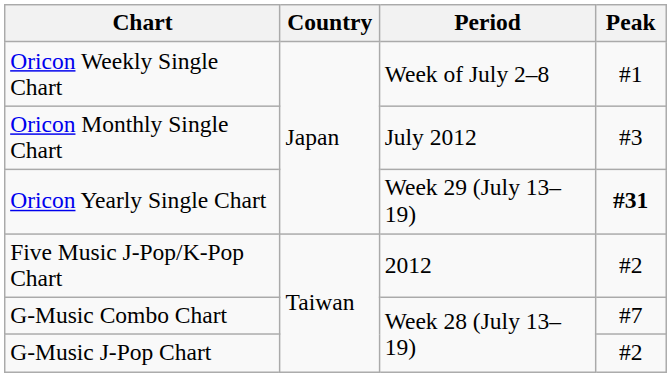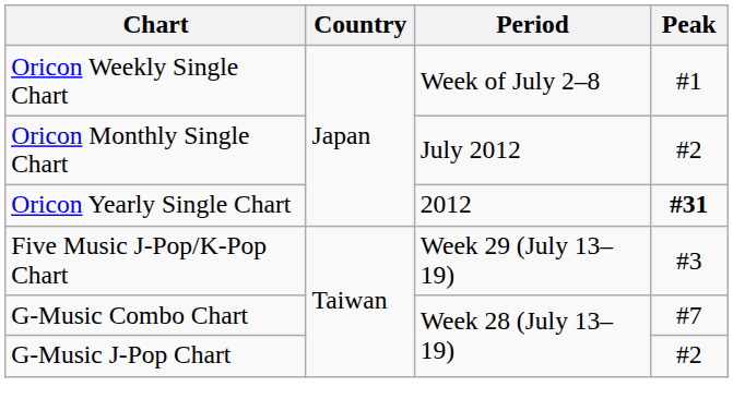Oricon Monthly Single Chart | Peak: #3 -> #2
Oricon Yearly Single Chart | Period: Week 29 (July 13–19) -> 2012
Five Music J-Pop/K-Pop Chart | Period: 2012 -> Week 29 (July 13–19)
Five Music J-Pop/K-Pop Chart | Peak: #2 -> #3
